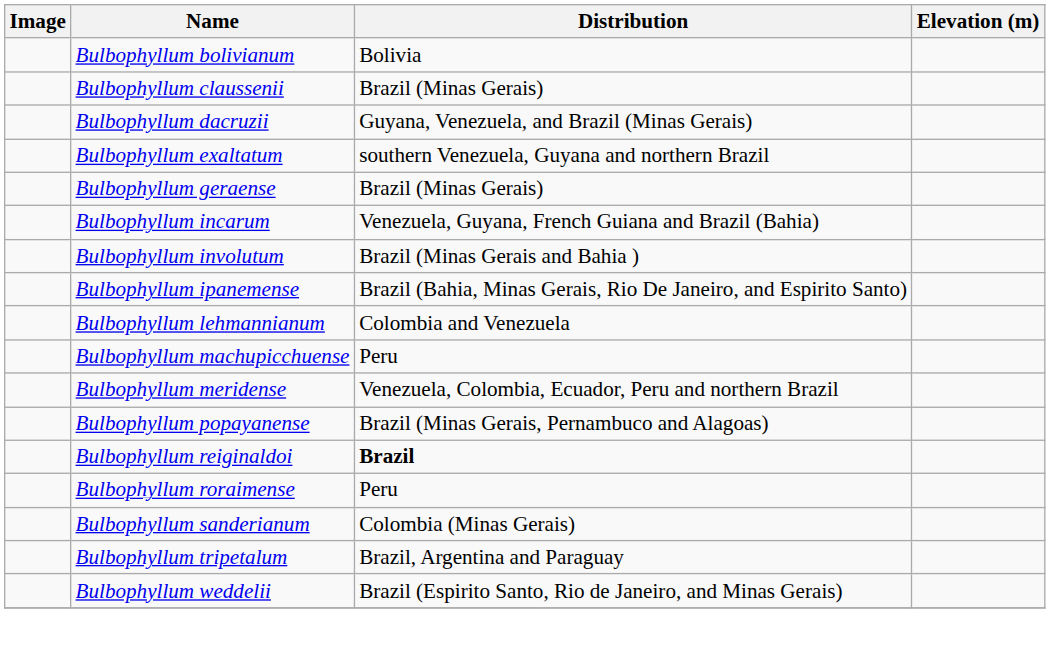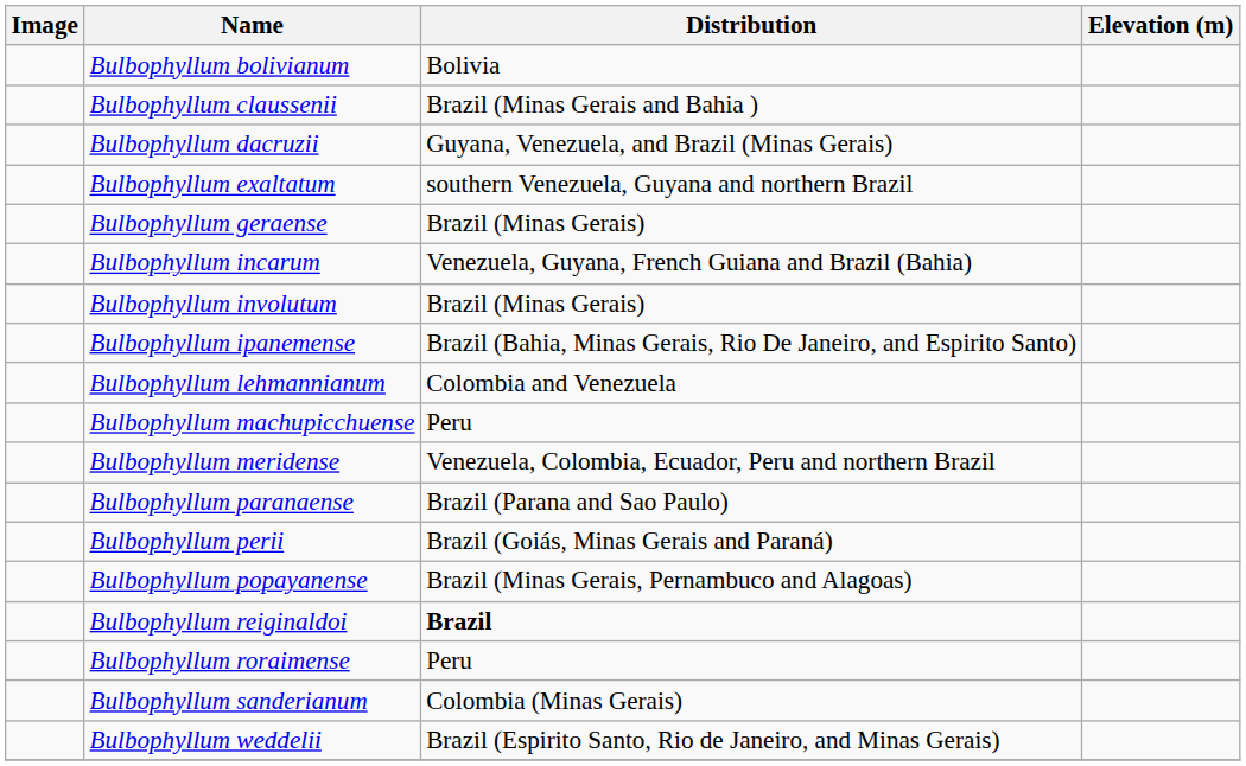Bulbophyllum claussenii | Distribution: Brazil (Minas Gerais) -> Brazil (Minas Gerais and Bahia )
Bulbophyllum involutum | Distribution: Brazil (Minas Gerais and Bahia ) -> Brazil (Minas Gerais)
+ row: Bulbophyllum paranaense | Brazil (Parana and Sao Paulo)
+ row: Bulbophyllum perii | Brazil (Goiás, Minas Gerais and Paraná)
- row: Bulbophyllum tripetalum | Brazil, Argentina and Paraguay
